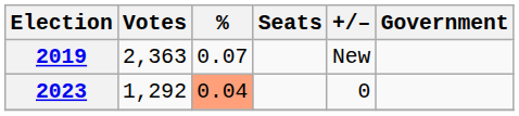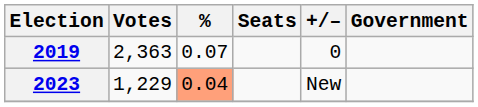2019 | +/–: New -> 0
2023 | Votes: 1,292 -> 1,229
2023 | +/–: 0 -> New
